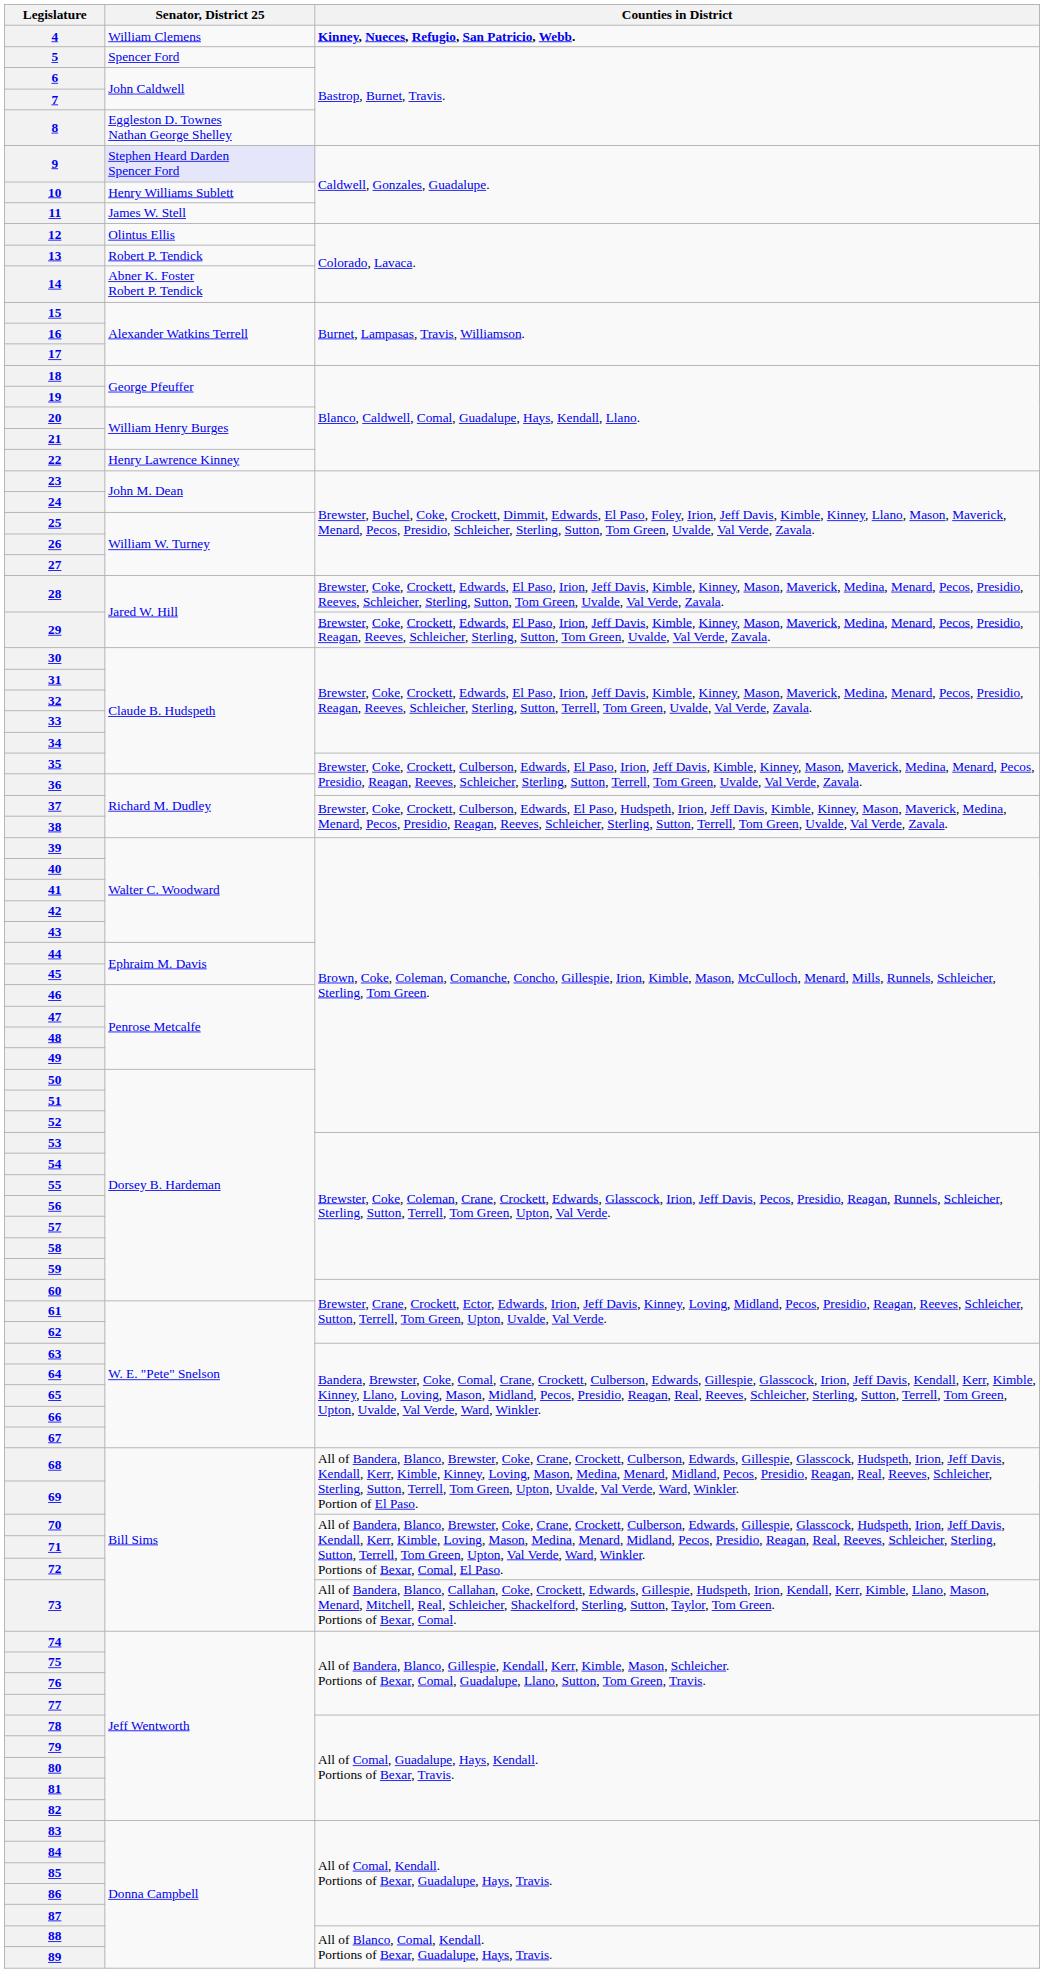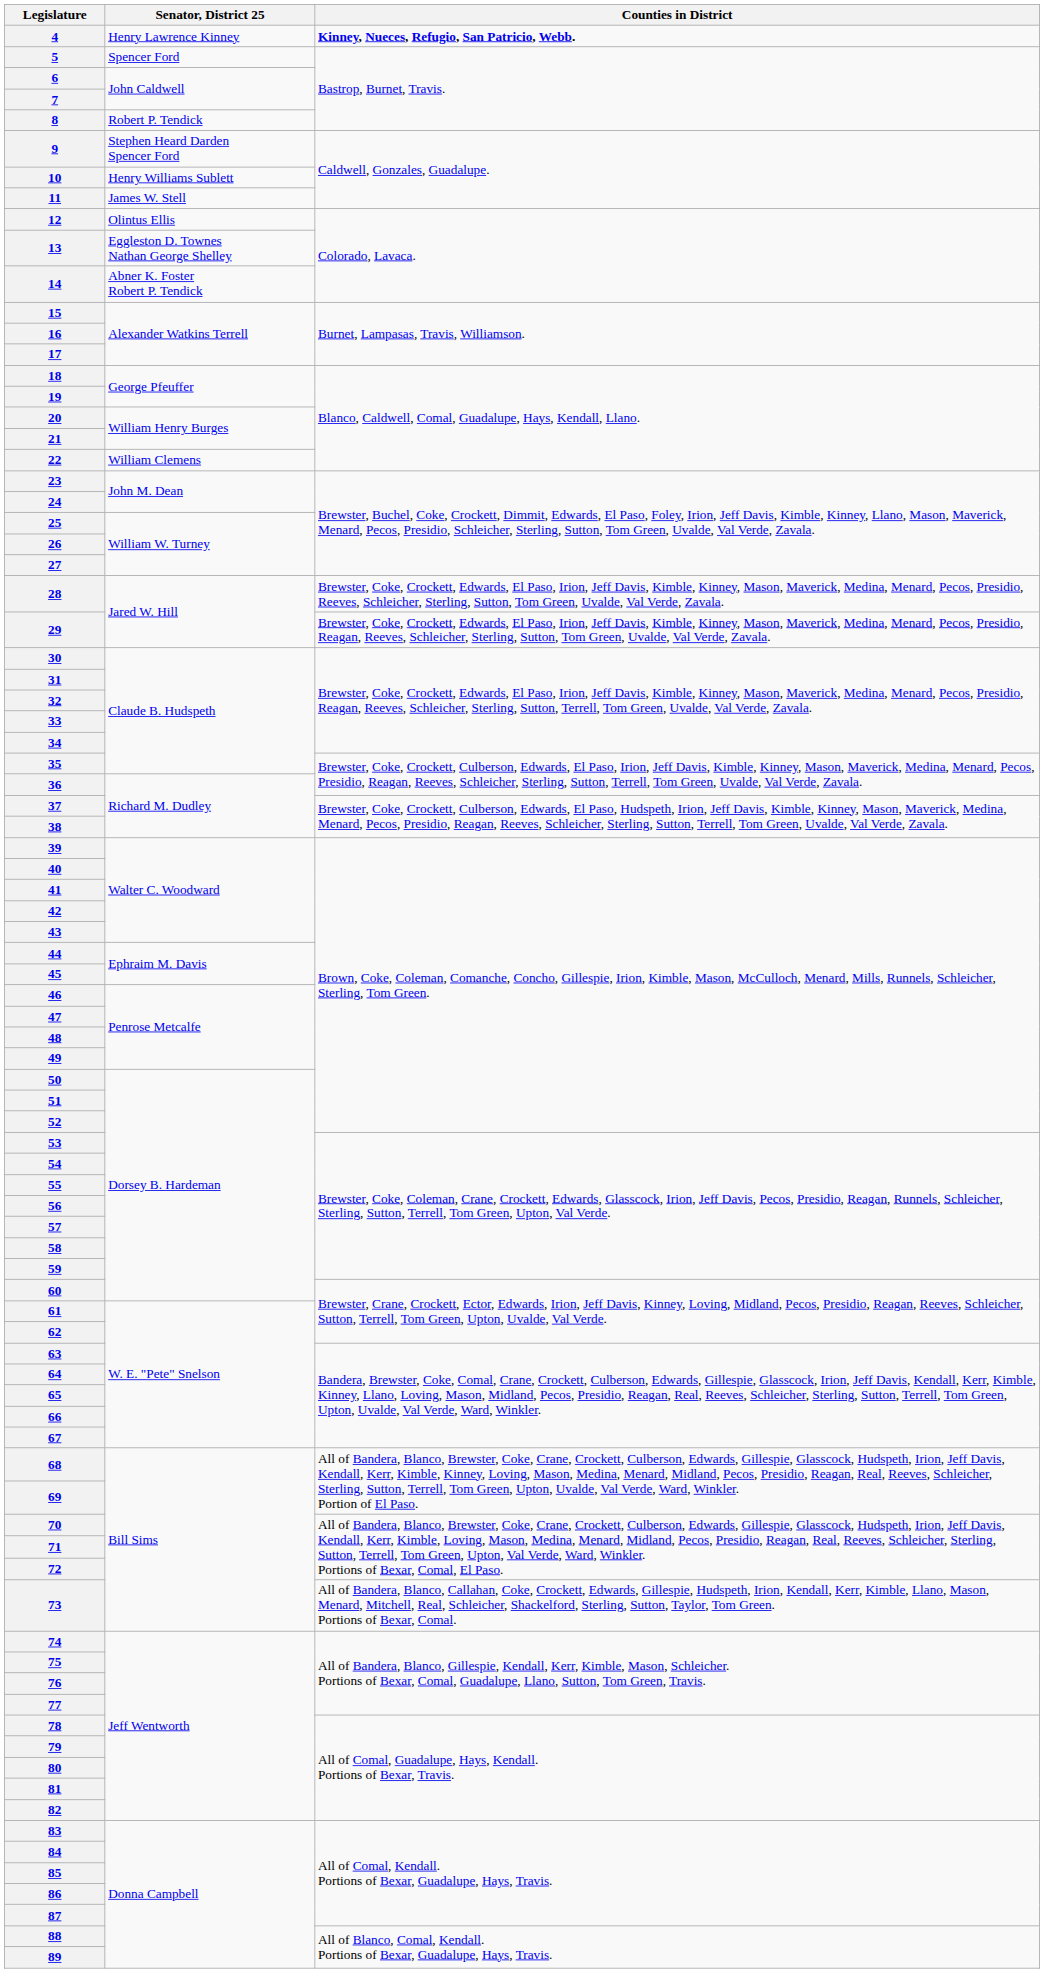4 | Senator, District 25: William Clemens -> Henry Lawrence Kinney
8 | Senator, District 25: Eggleston D. Townes Nathan George Shelley -> Robert P. Tendick
9 | Senator, District 25: lavender background -> no background
13 | Senator, District 25: Robert P. Tendick -> Eggleston D. Townes Nathan George Shelley
22 | Senator, District 25: Henry Lawrence Kinney -> William Clemens
